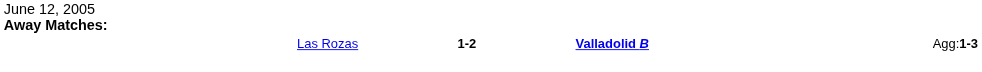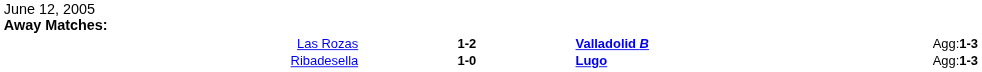+ row: Ribadesella | 1-0 | Lugo | Agg:1-3
